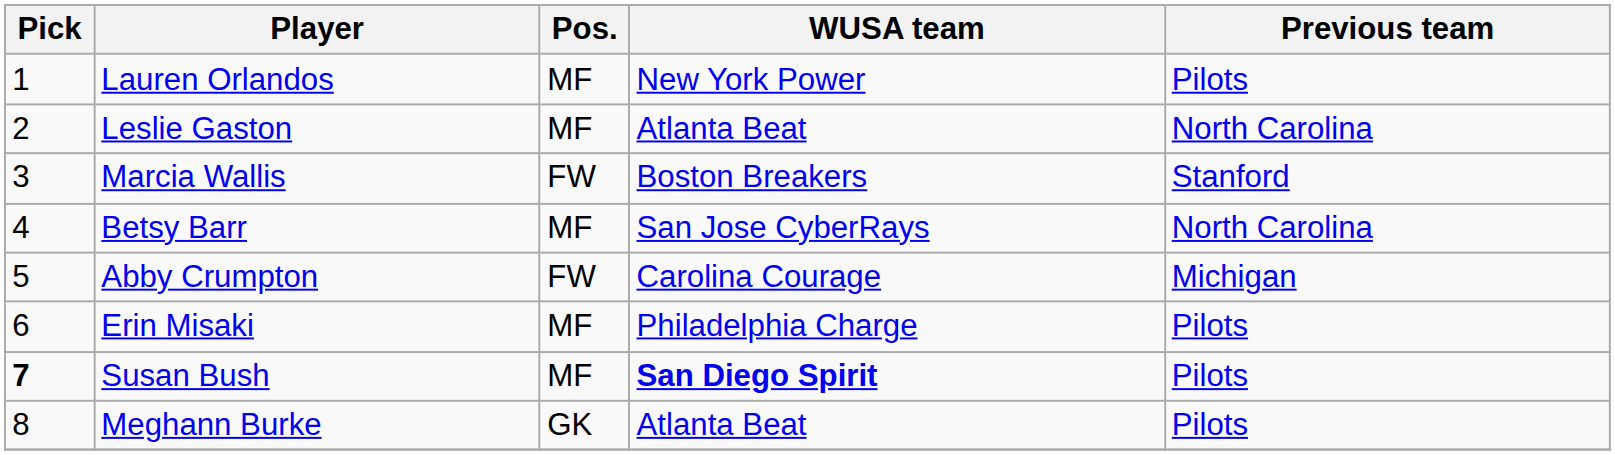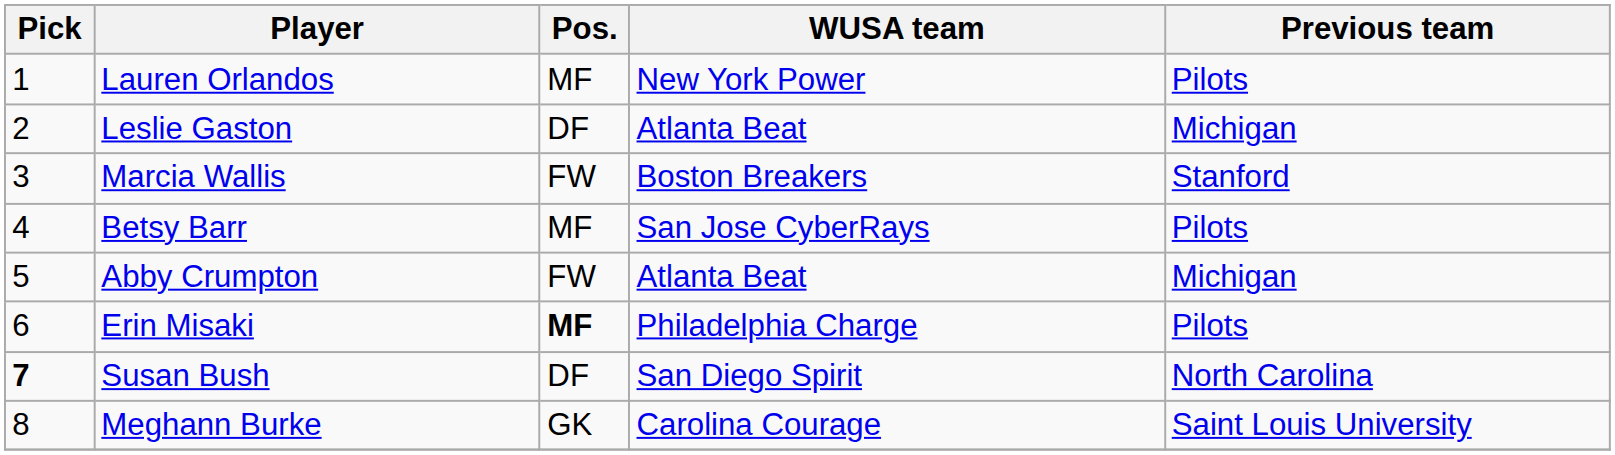Leslie Gaston | Pos.: MF -> DF
Leslie Gaston | Previous team: North Carolina -> Michigan
Betsy Barr | Previous team: North Carolina -> Pilots
Abby Crumpton | WUSA team: Carolina Courage -> Atlanta Beat
Erin Misaki | Pos.: normal -> bold
Susan Bush | Pos.: MF -> DF
Susan Bush | WUSA team: bold -> normal
Susan Bush | Previous team: Pilots -> North Carolina
Meghann Burke | WUSA team: Atlanta Beat -> Carolina Courage
Meghann Burke | Previous team: Pilots -> Saint Louis University
